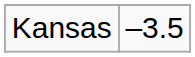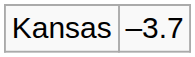Kansas | column 2: –3.5 -> –3.7
